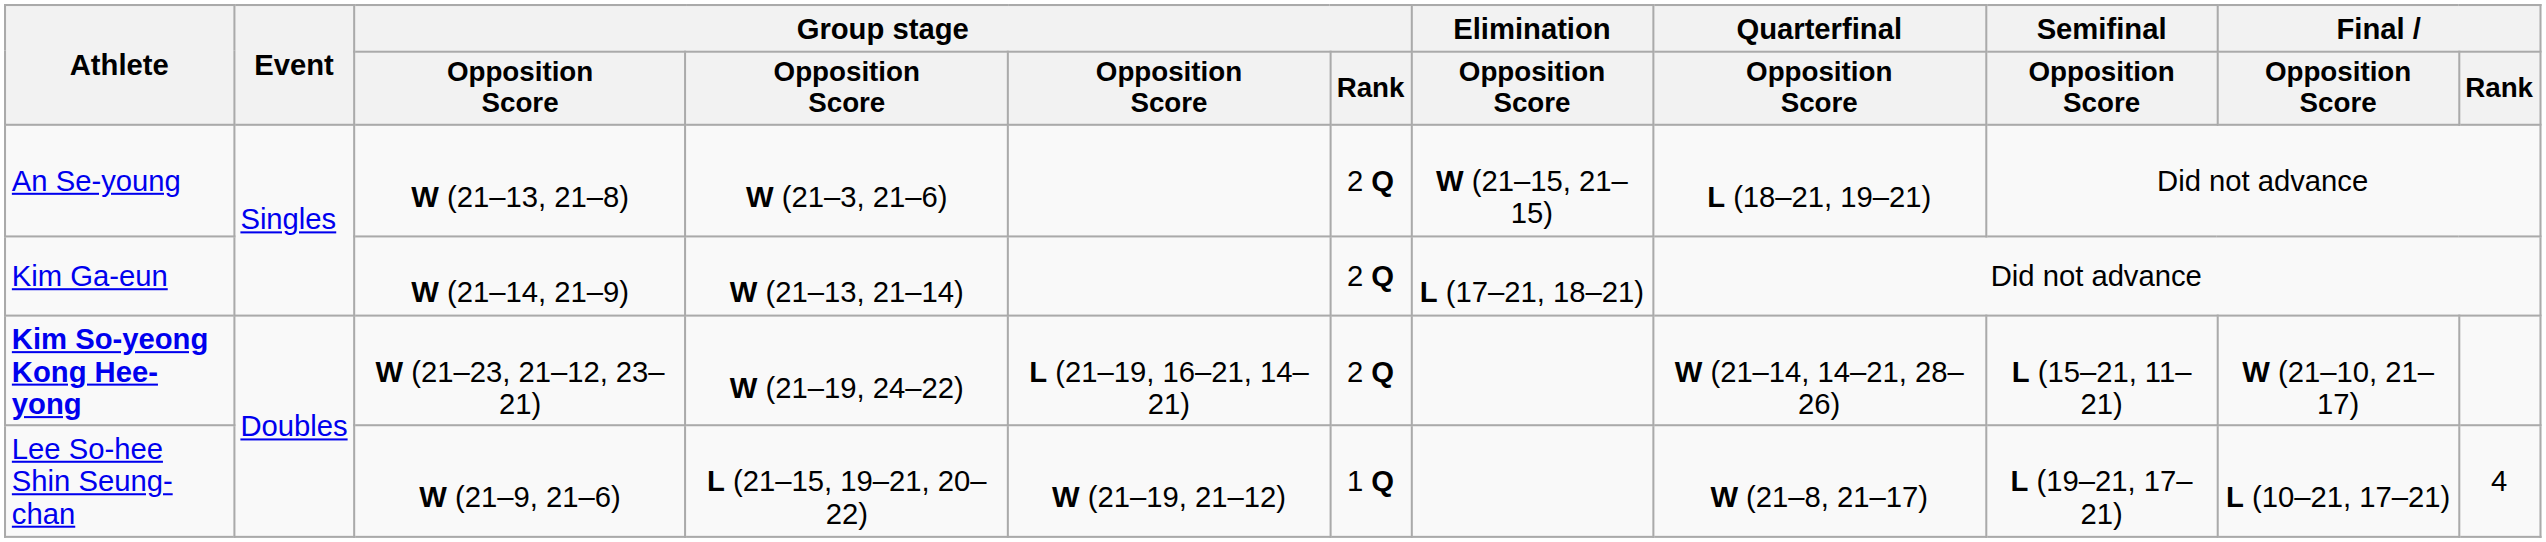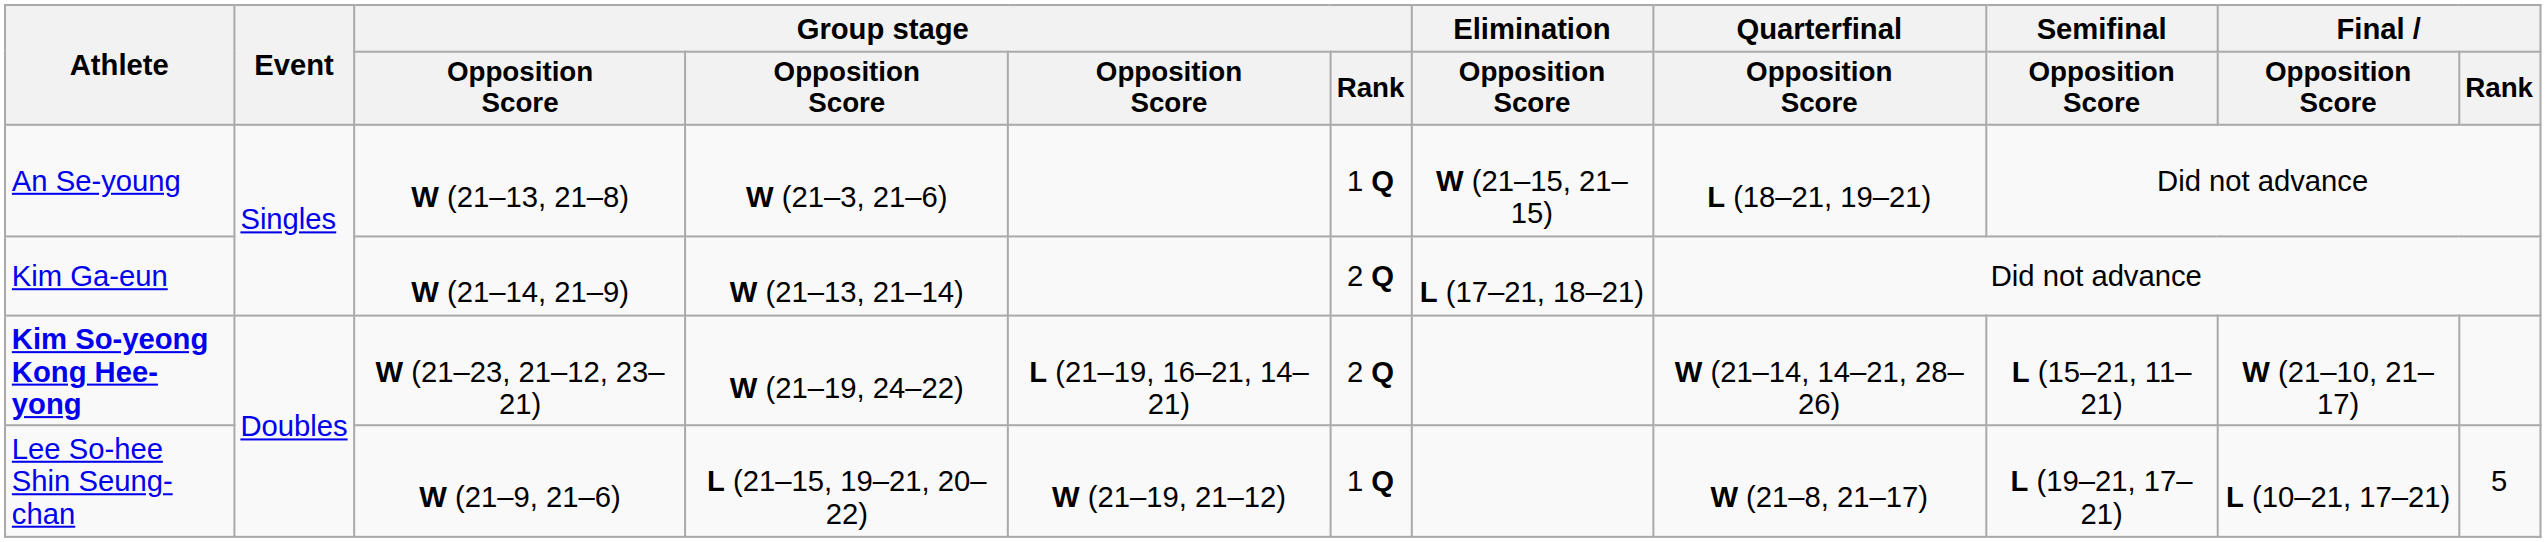An Se-young | Group stage / Rank: 2 Q -> 1 Q
Lee So-hee Shin Seung-chan | Final / Rank: 4 -> 5
